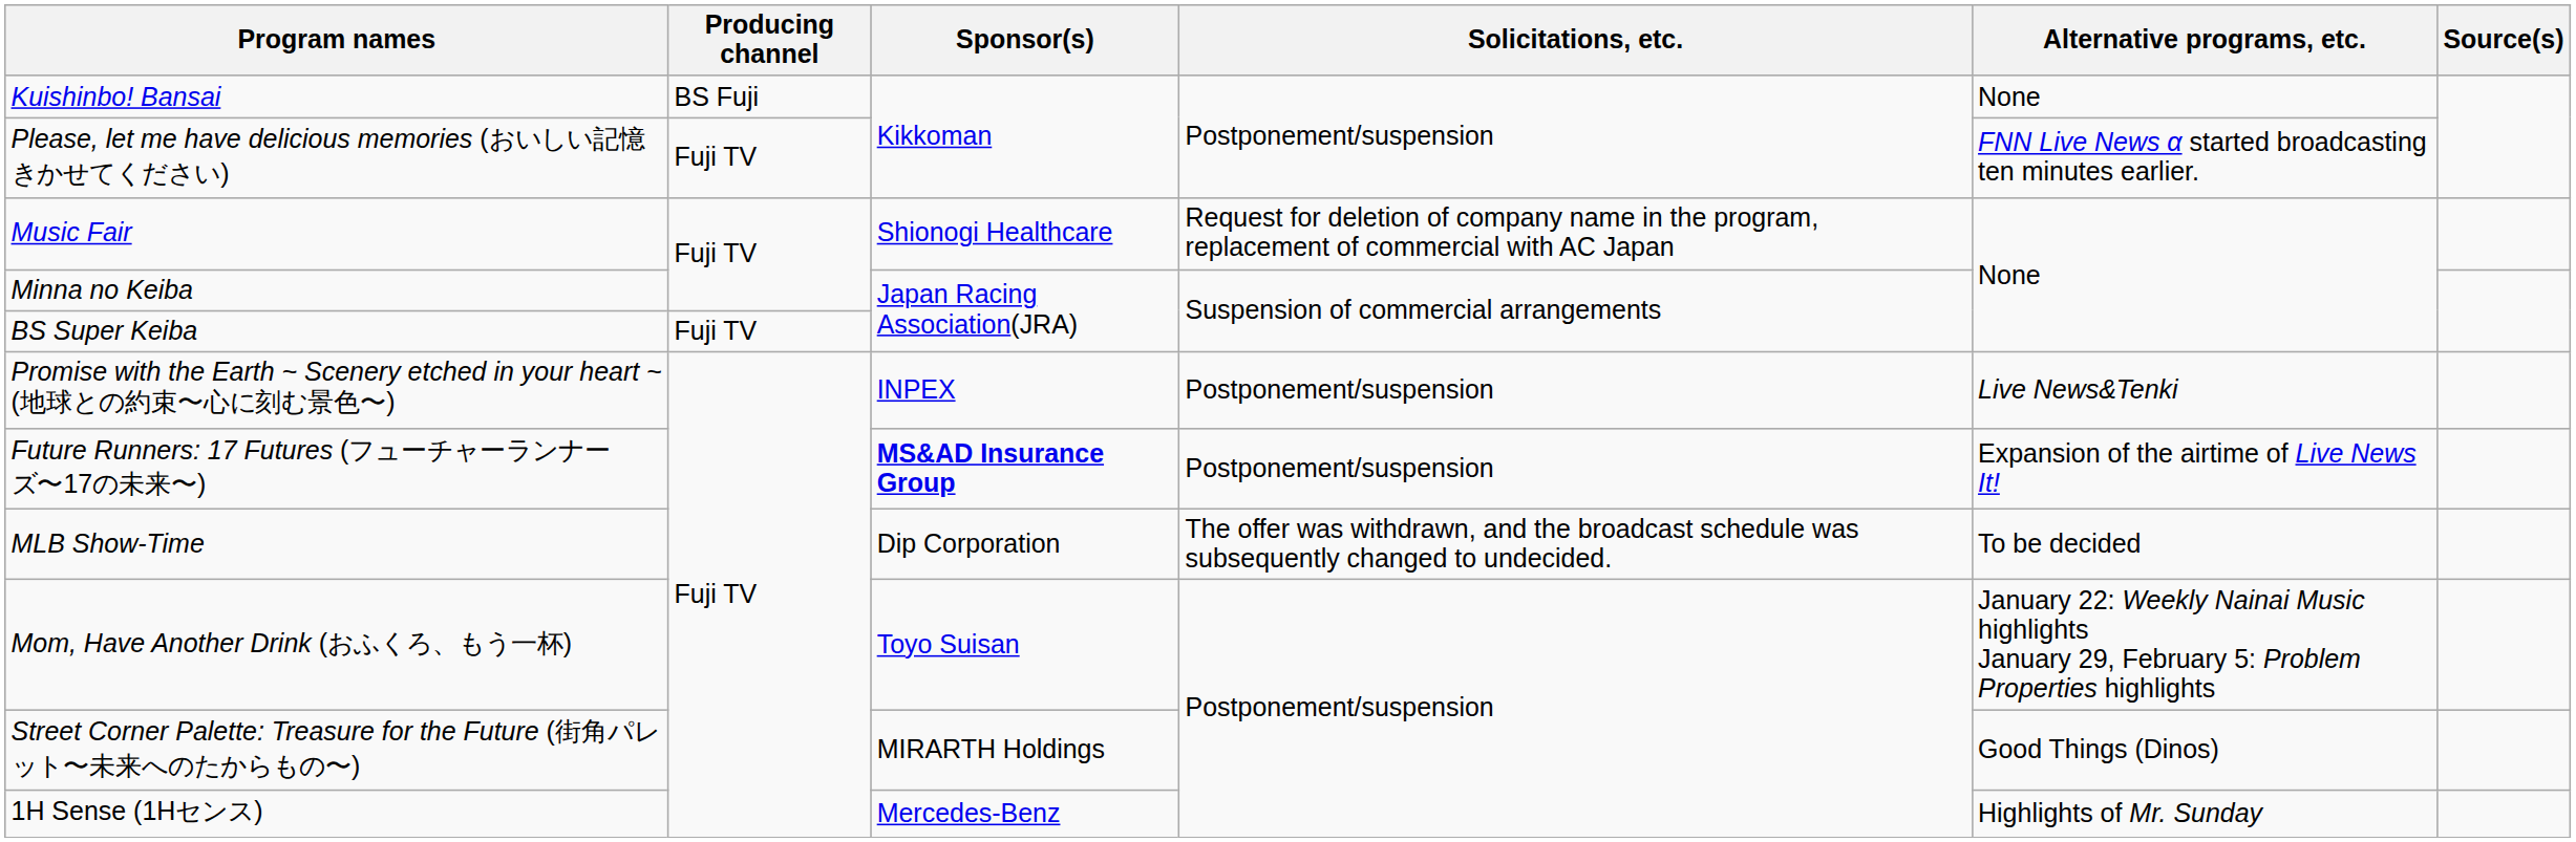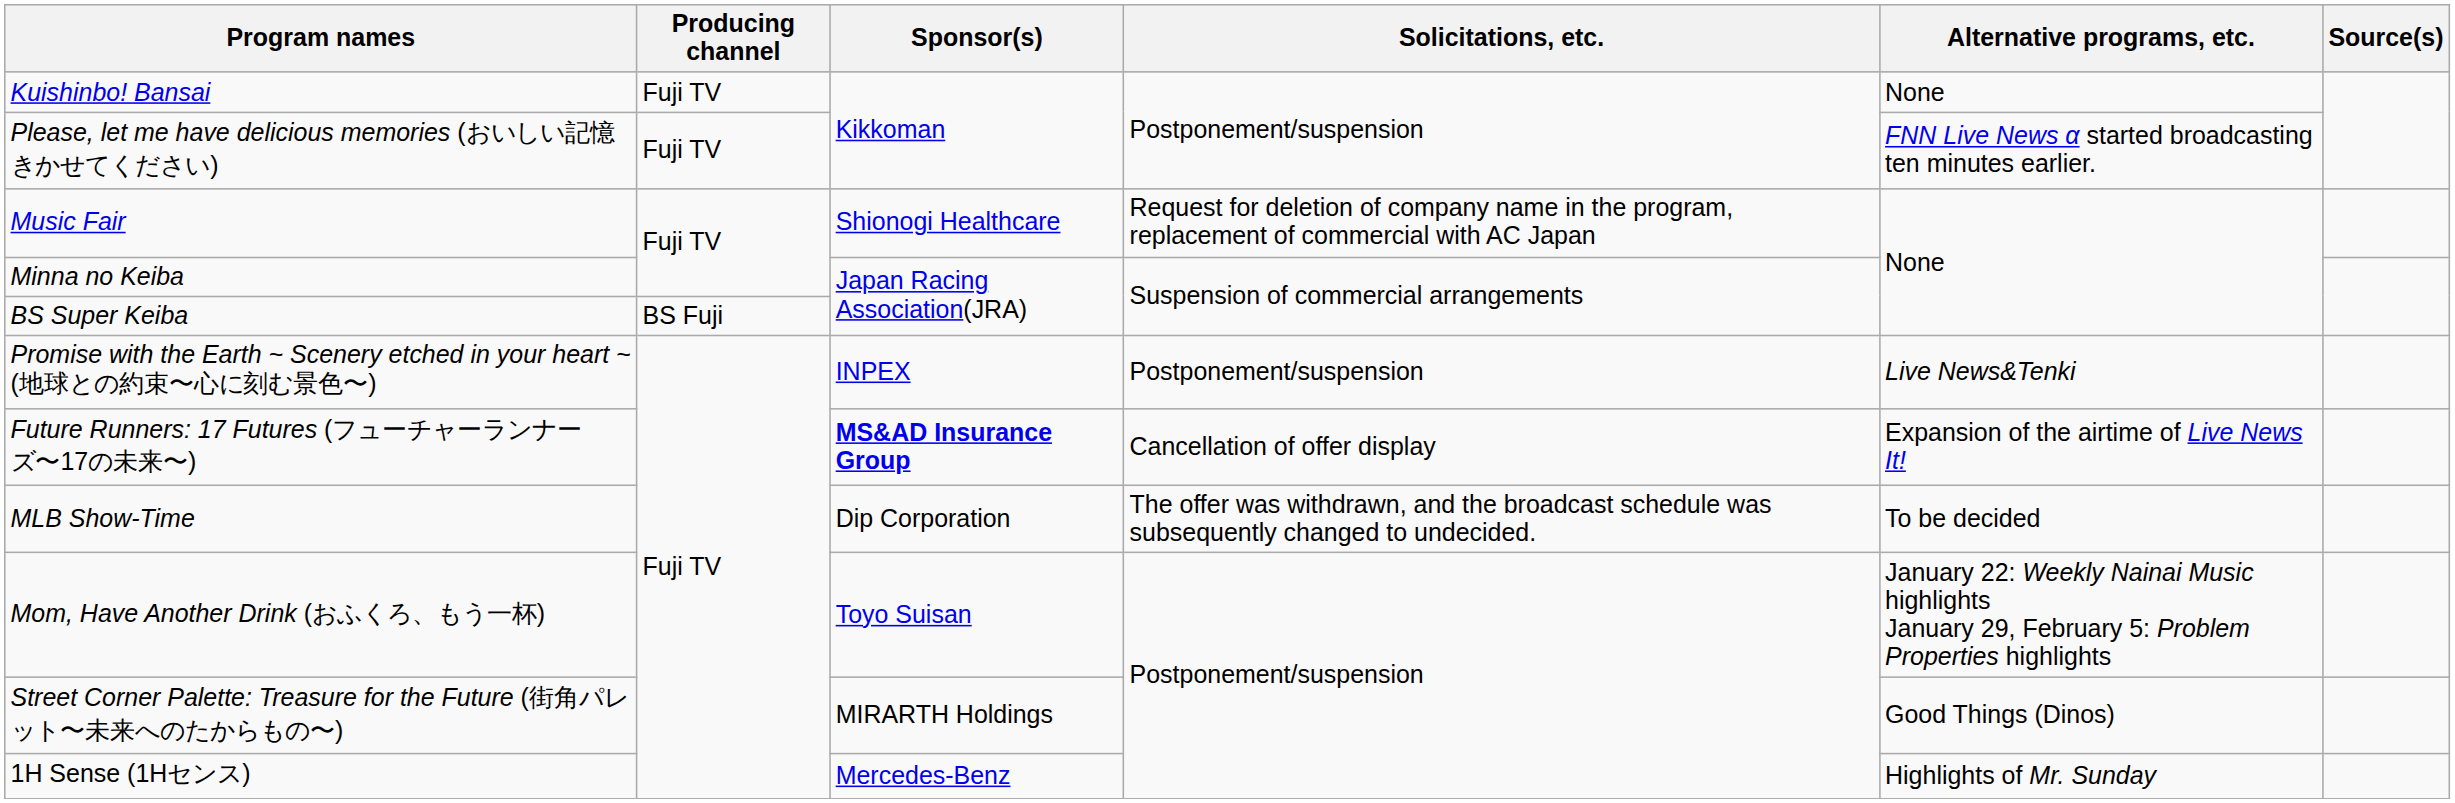Kuishinbo! Bansai | Producing channel: BS Fuji -> Fuji TV
BS Super Keiba | Producing channel: Fuji TV -> BS Fuji
Future Runners: 17 Futures (フューチャーランナーズ〜17の未来〜) | Solicitations, etc.: Postponement/suspension -> Cancellation of offer display
